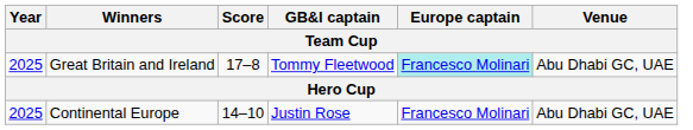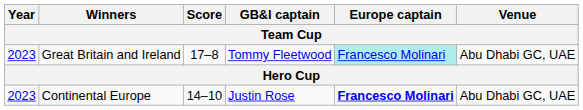Great Britain and Ireland | Year: 2025 -> 2023
Continental Europe | Year: 2025 -> 2023
Continental Europe | Europe captain: normal -> bold
